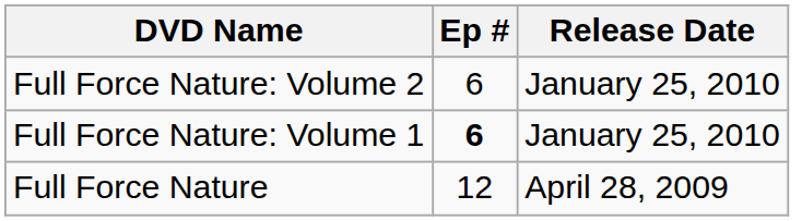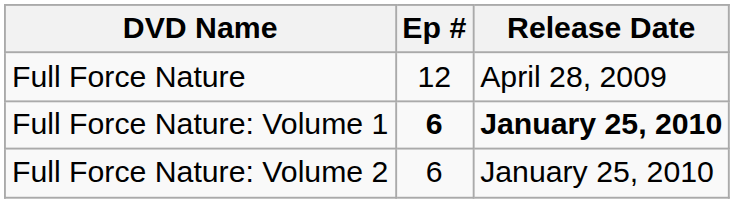rows swapped: Full Force Nature <-> Full Force Nature: Volume 2
Full Force Nature: Volume 1 | Release Date: normal -> bold
